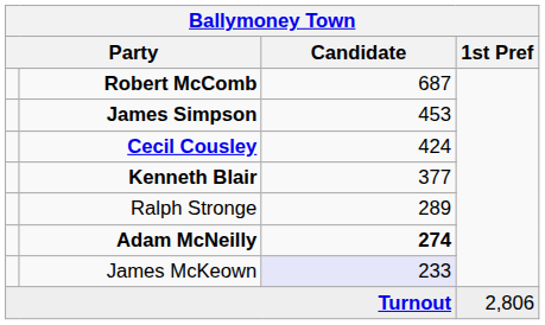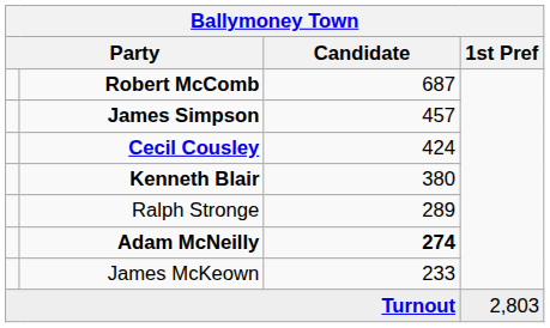James Simpson | Candidate: 453 -> 457
Kenneth Blair | Candidate: 377 -> 380
James McKeown | Candidate: lavender background -> no background
Turnout | 1st Pref: 2,806 -> 2,803
